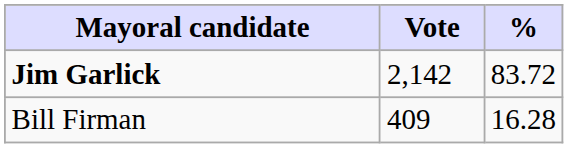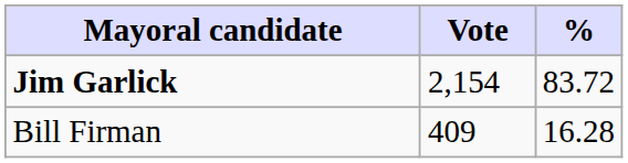Jim Garlick | Vote: 2,142 -> 2,154
